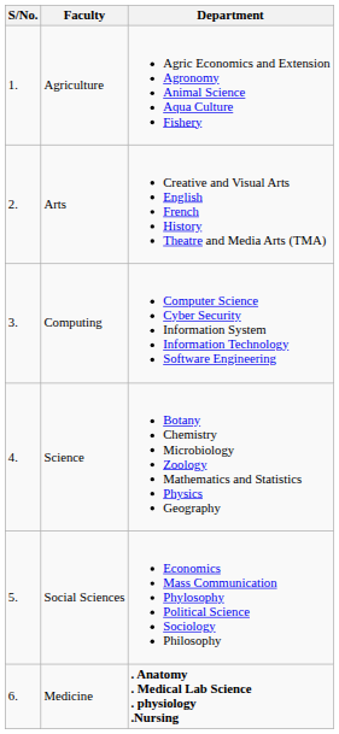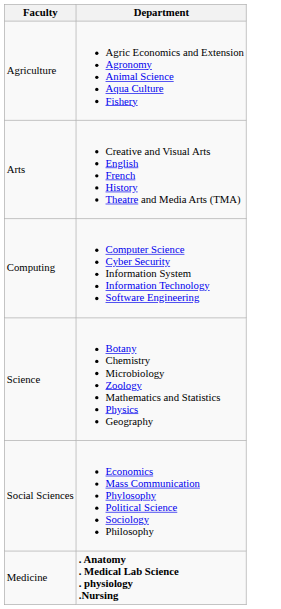- column: S/No. | 1. | 2. | 3. | 4. | 5. | 6.
